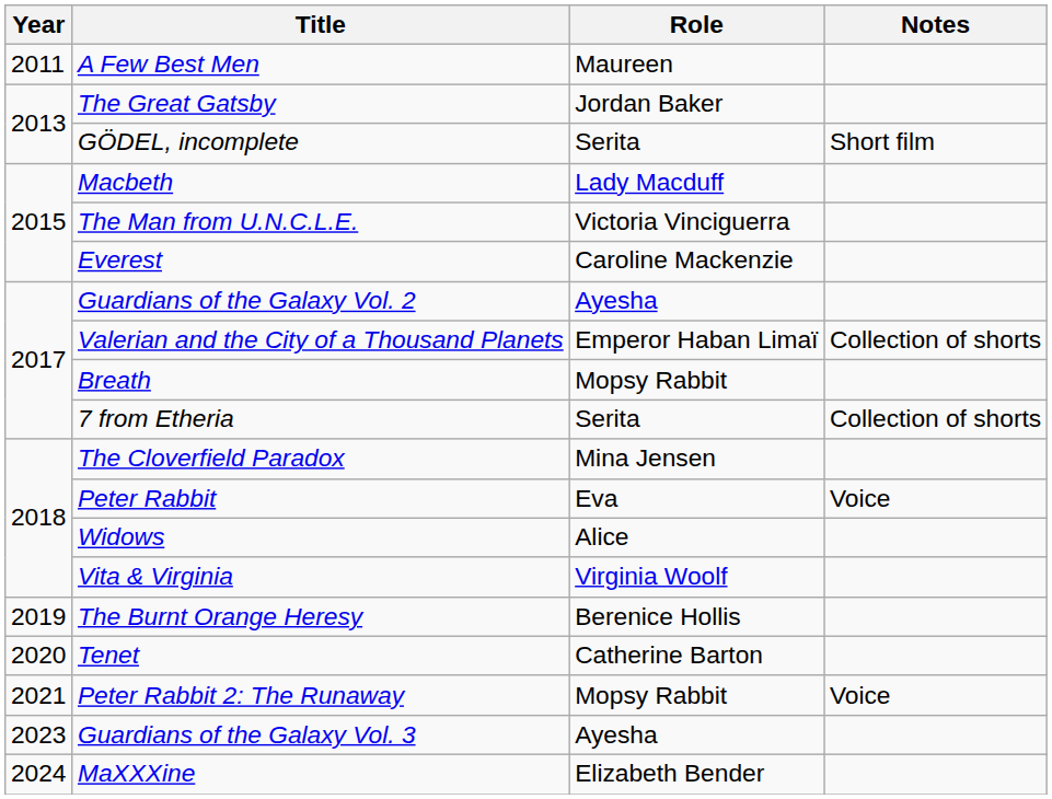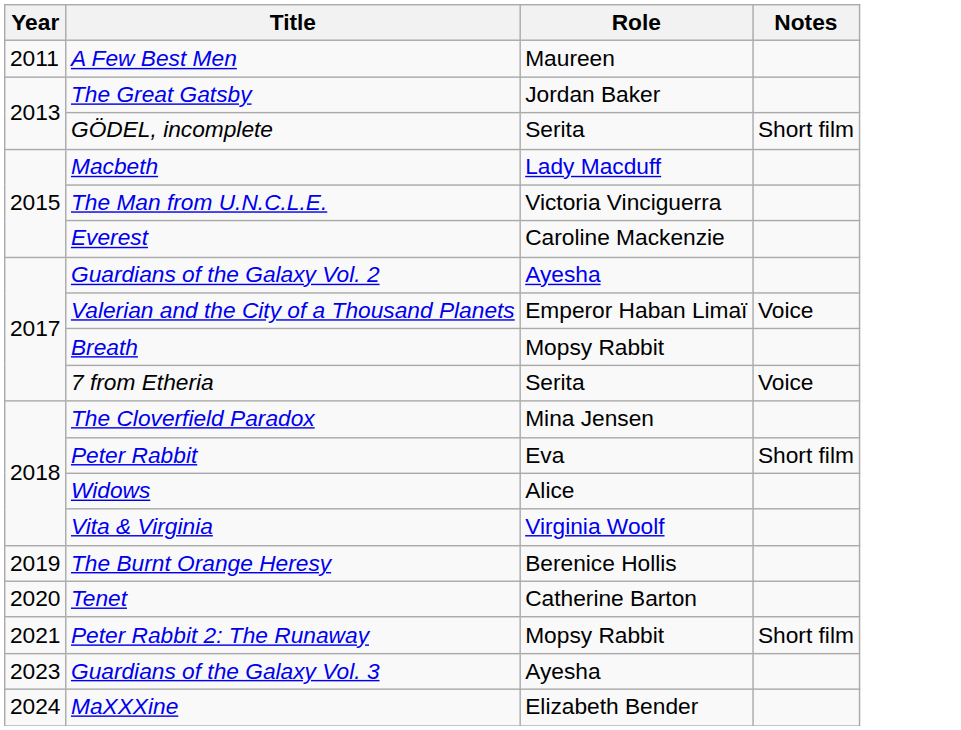Valerian and the City of a Thousand Planets | Notes: Collection of shorts -> Voice
7 from Etheria | Notes: Collection of shorts -> Voice
Peter Rabbit | Notes: Voice -> Short film
Peter Rabbit 2: The Runaway | Notes: Voice -> Short film
